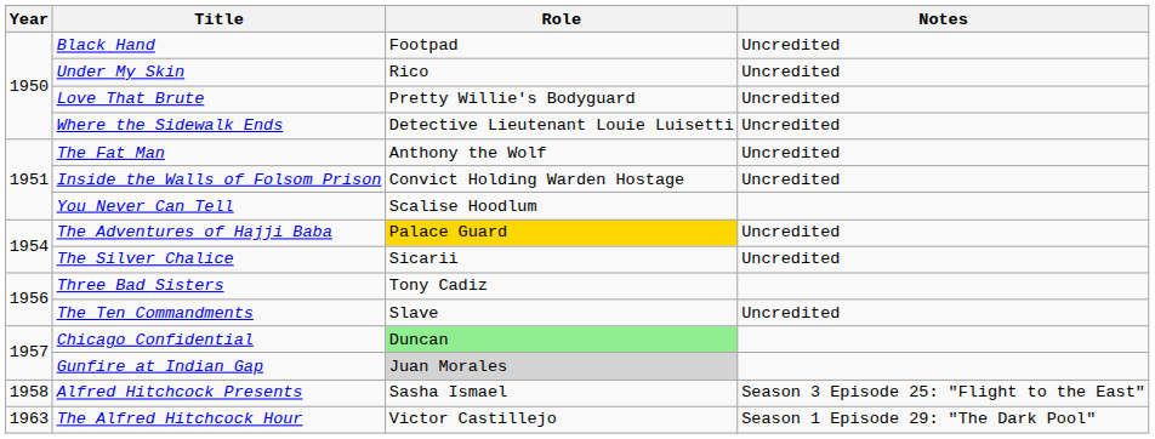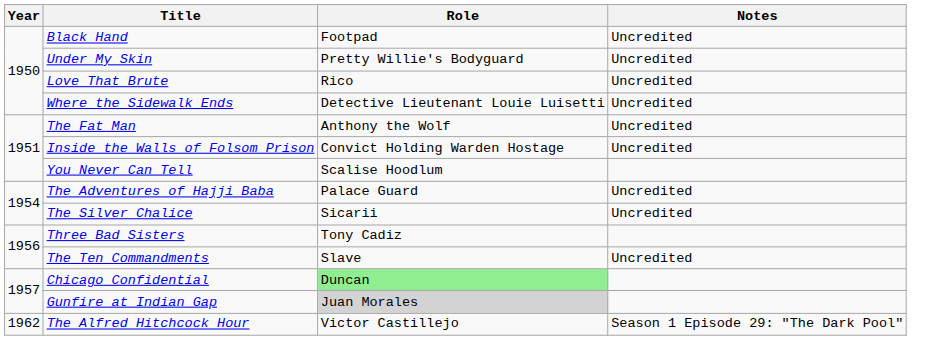Under My Skin | Role: Rico -> Pretty Willie's Bodyguard
Love That Brute | Role: Pretty Willie's Bodyguard -> Rico
The Adventures of Hajji Baba | Role: gold background -> no background
- row: 1958 | Alfred Hitchcock Presents | Sasha Ismael | Season 3 Episode 25: "Flight to the East"
The Alfred Hitchcock Hour | Year: 1963 -> 1962
